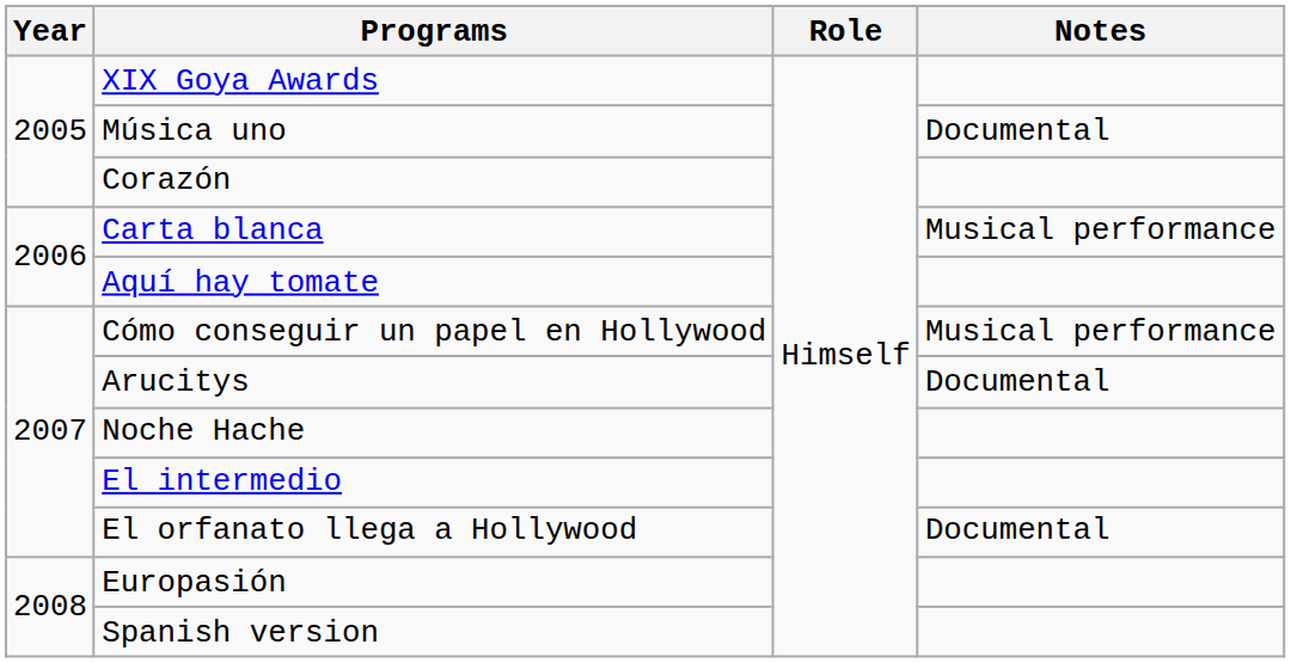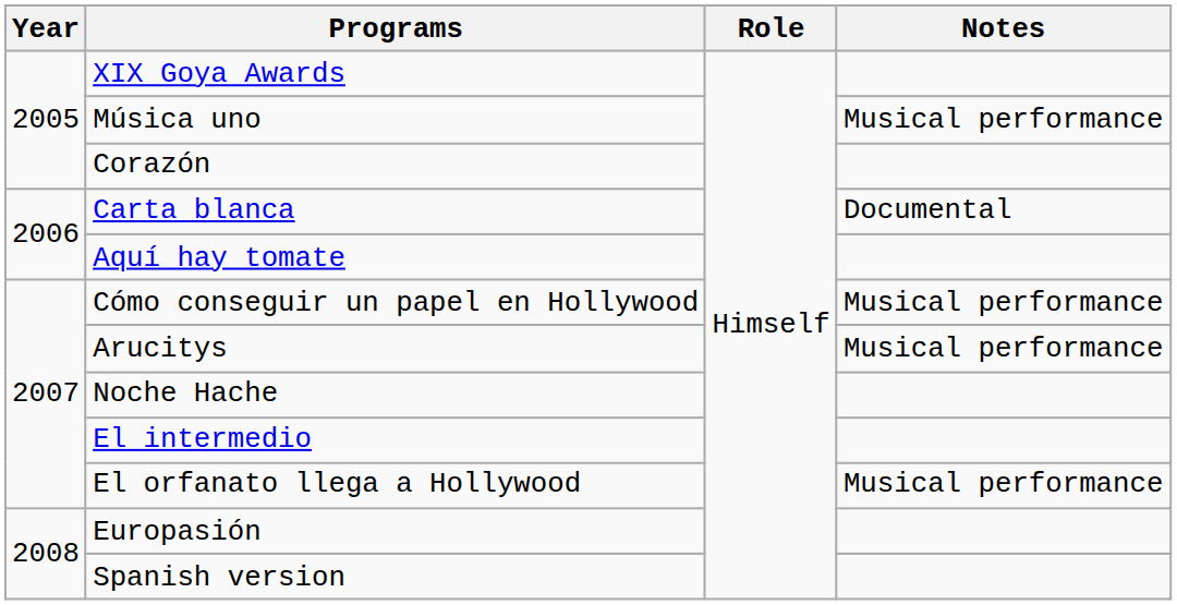Música uno | Notes: Documental -> Musical performance
Carta blanca | Notes: Musical performance -> Documental
Arucitys | Notes: Documental -> Musical performance
El orfanato llega a Hollywood | Notes: Documental -> Musical performance
